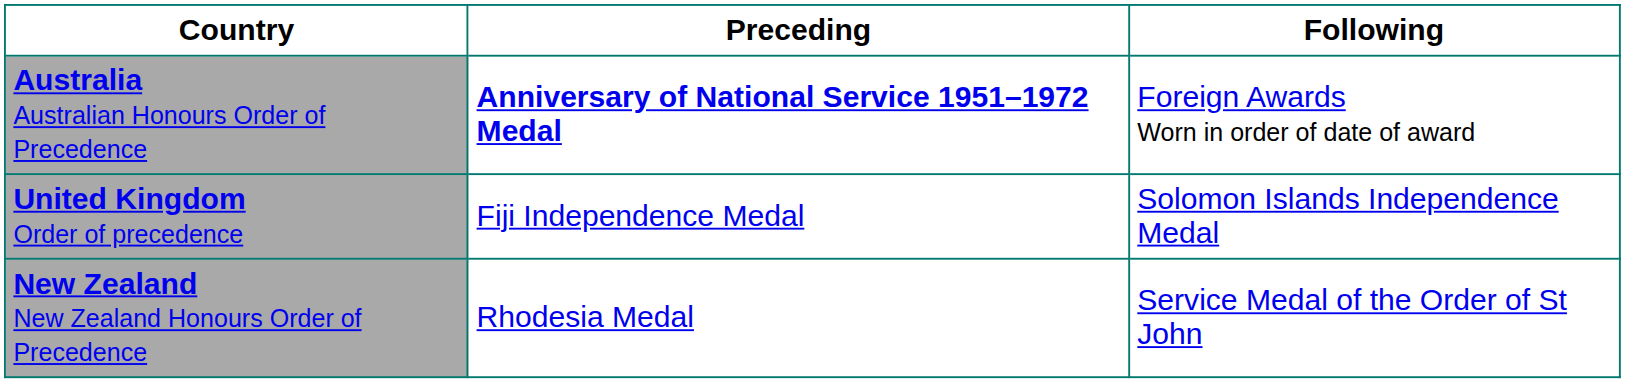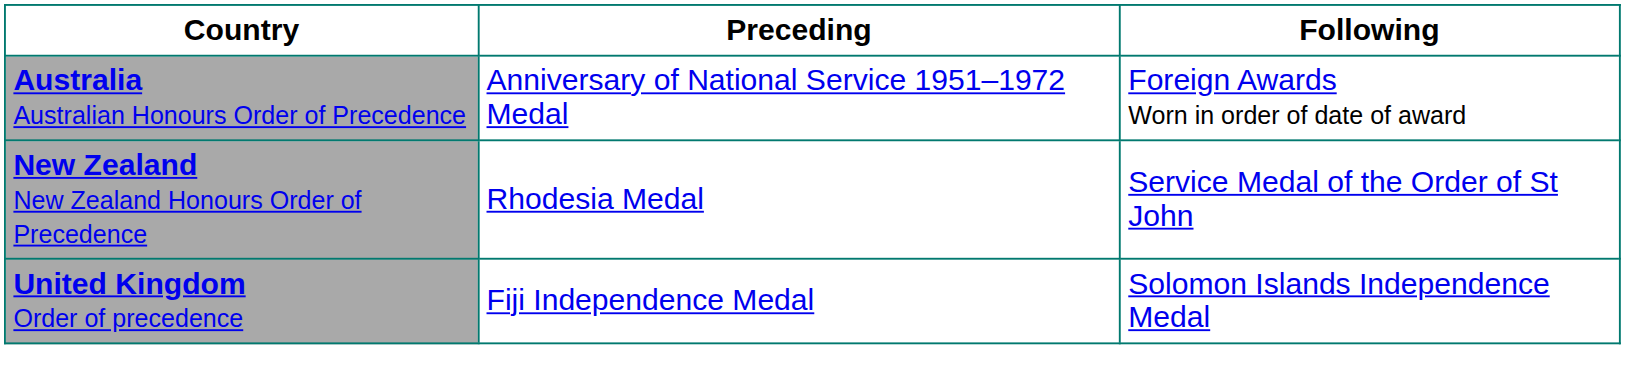Australia Australian Honours Order of Precedence | Preceding: bold -> normal
rows swapped: New Zealand New Zealand Honours Order of Precedence <-> United Kingdom Order of precedence
